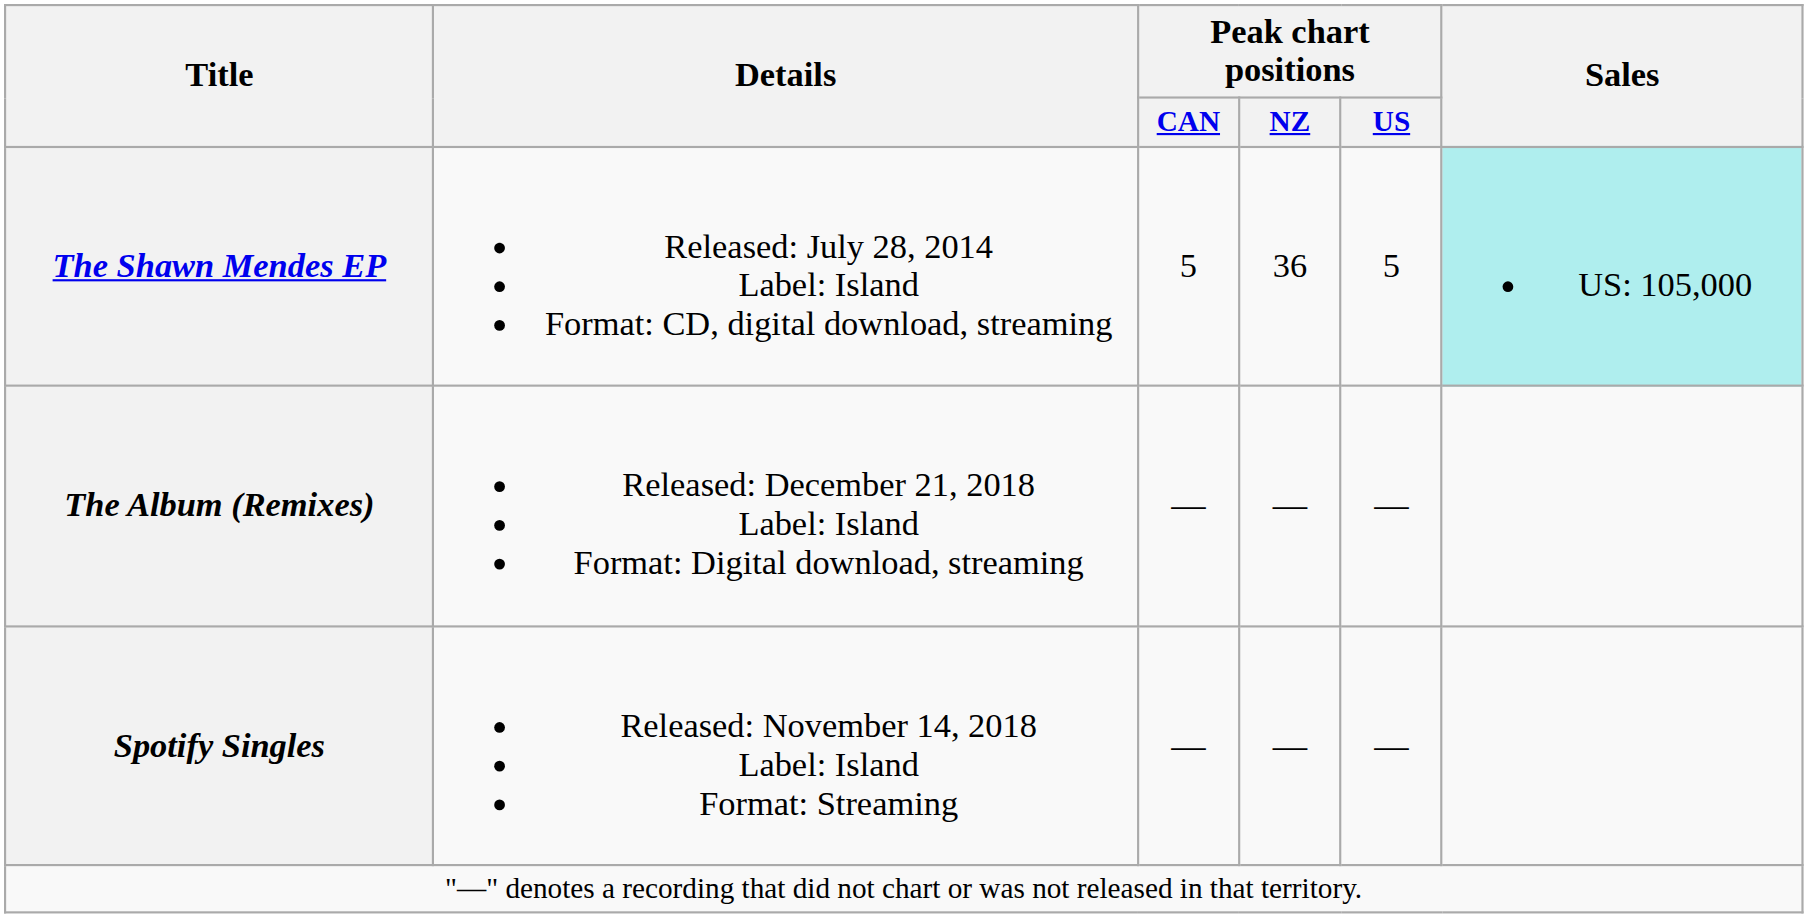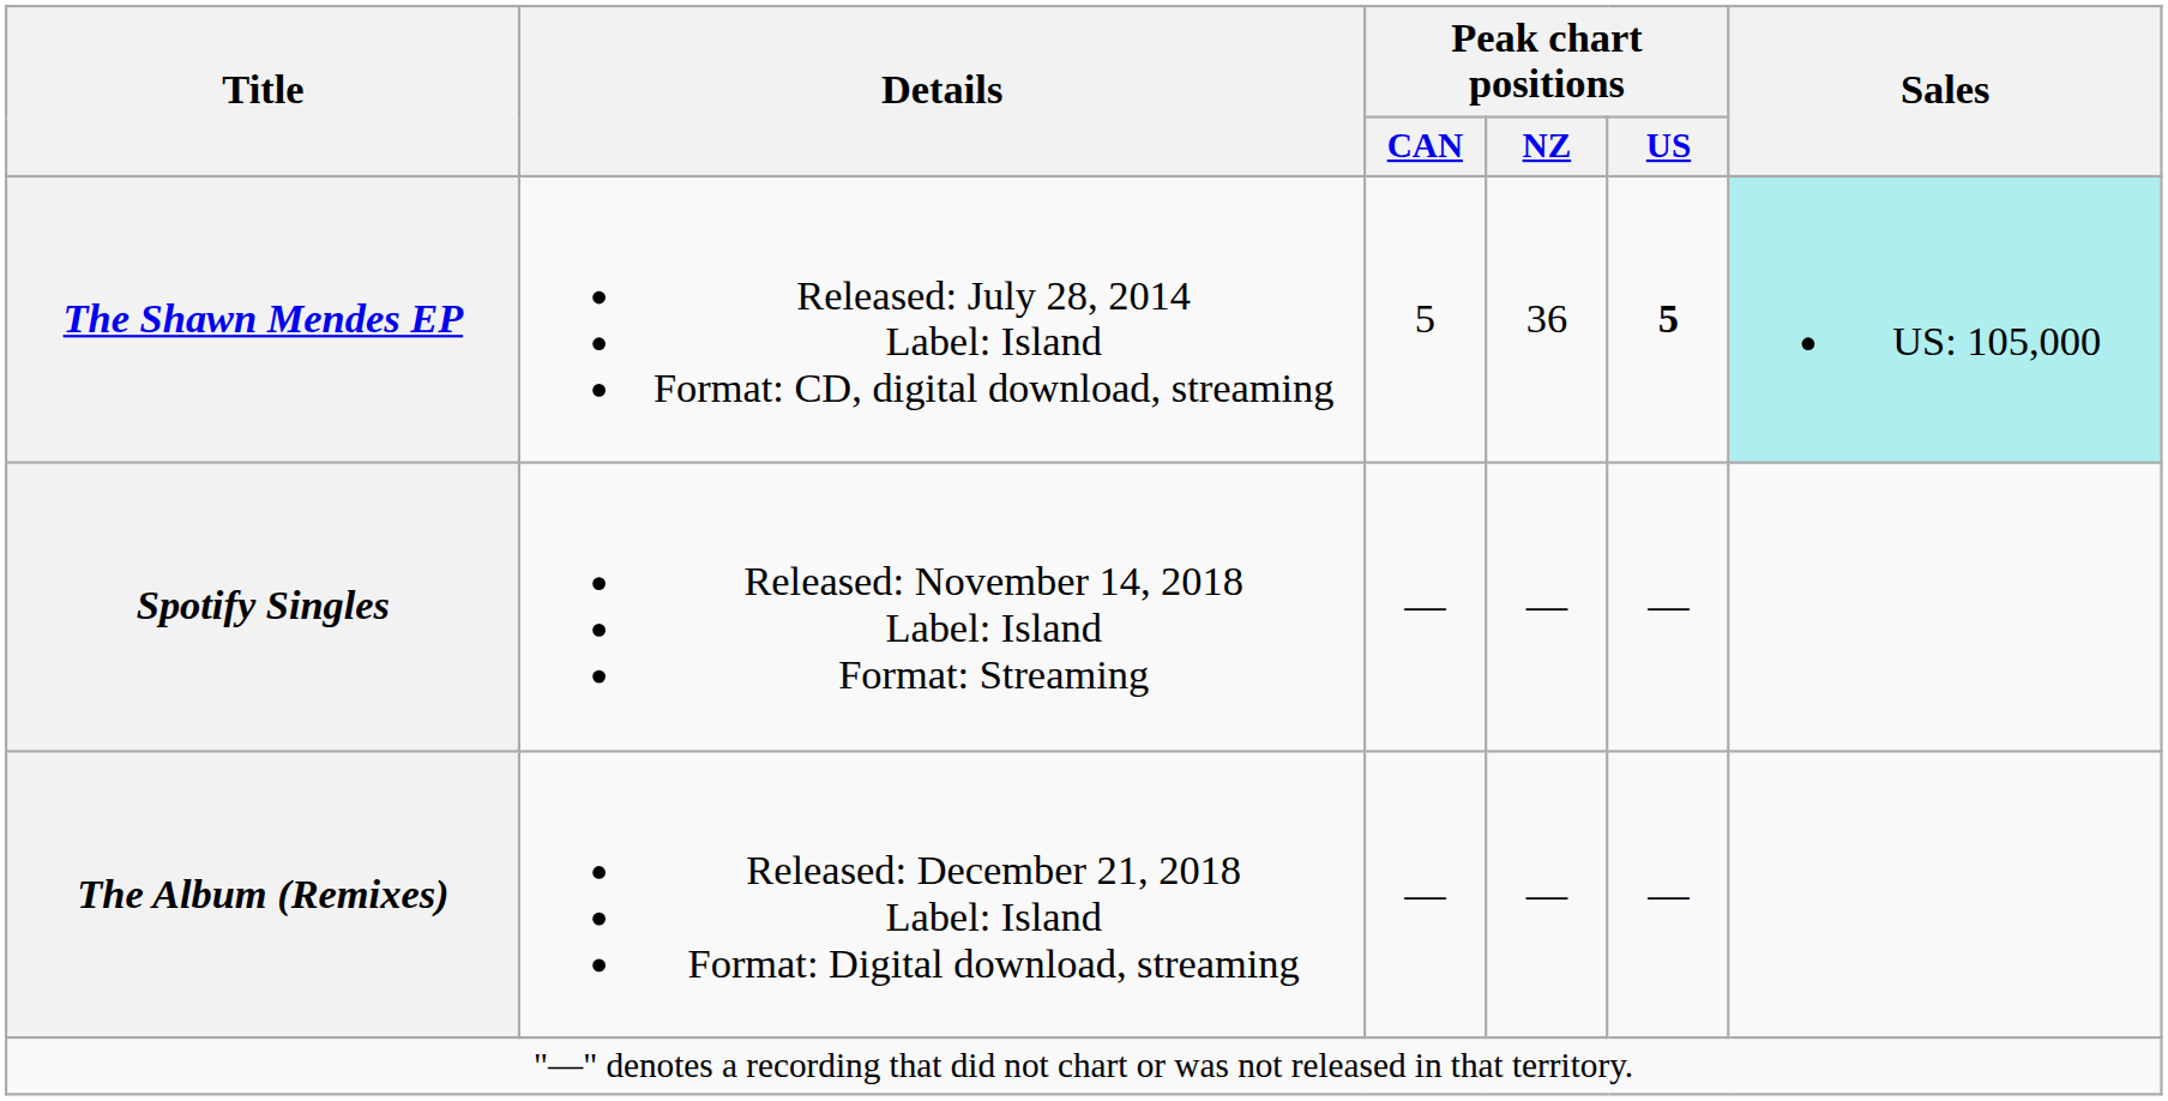The Shawn Mendes EP | Peak chart positions / US: normal -> bold
rows swapped: Spotify Singles <-> The Album (Remixes)
